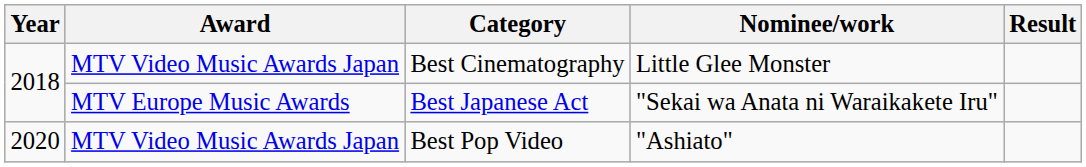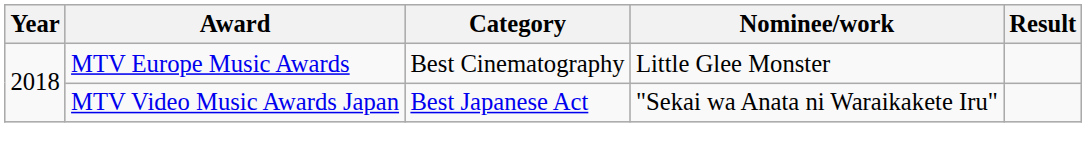Best Cinematography | Award: MTV Video Music Awards Japan -> MTV Europe Music Awards
Best Japanese Act | Award: MTV Europe Music Awards -> MTV Video Music Awards Japan
- row: 2020 | MTV Video Music Awards Japan | Best Pop Video | "Ashiato"
